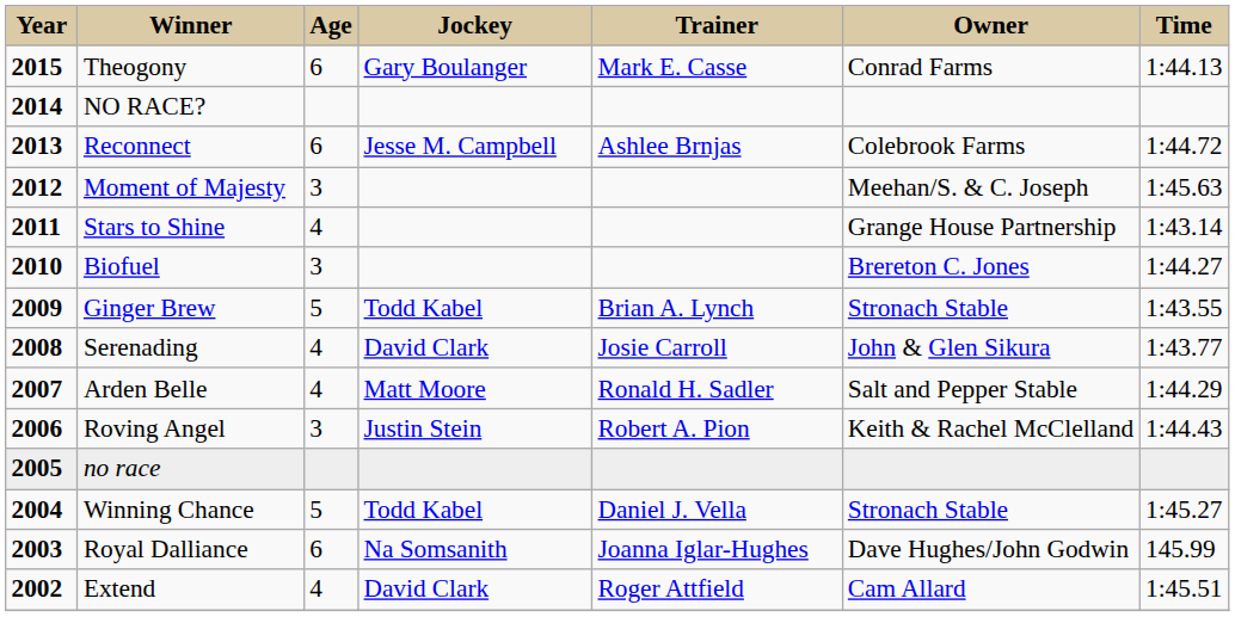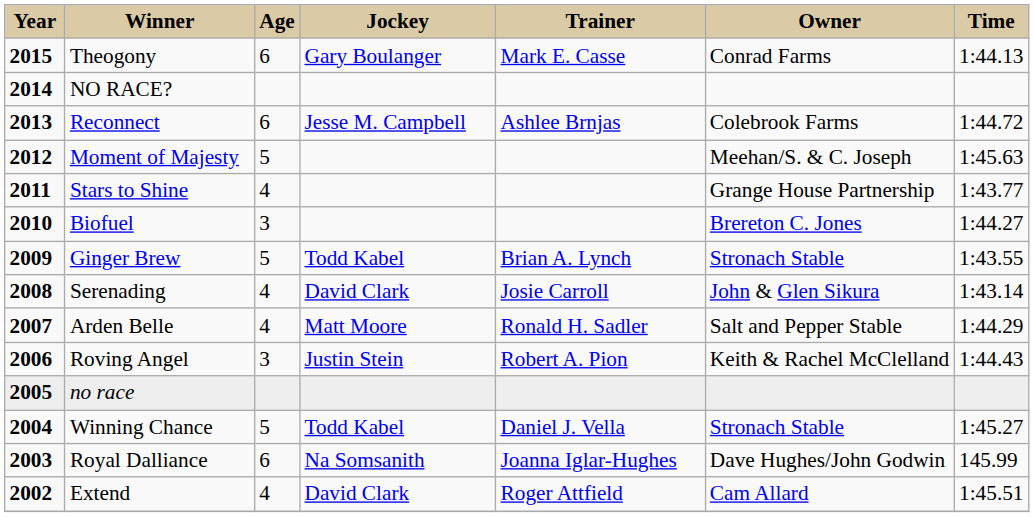Moment of Majesty | Age: 3 -> 5
Stars to Shine | Time: 1:43.14 -> 1:43.77
Serenading | Time: 1:43.77 -> 1:43.14
